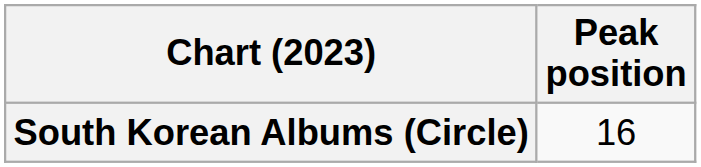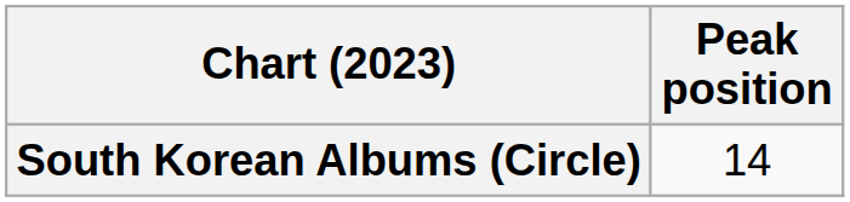South Korean Albums (Circle) | Peak position: 16 -> 14
